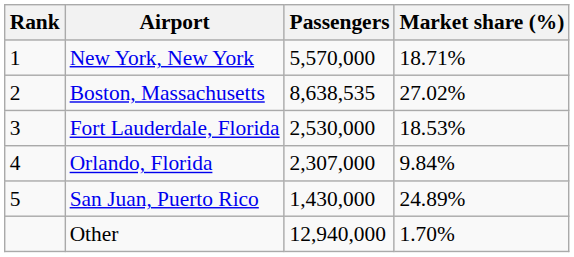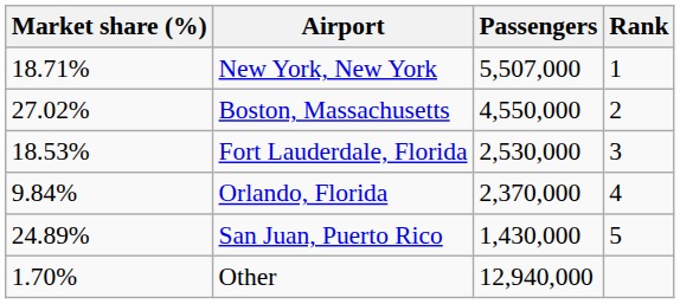columns swapped: Rank <-> Market share (%)
New York, New York | Passengers: 5,570,000 -> 5,507,000
Boston, Massachusetts | Passengers: 8,638,535 -> 4,550,000
Orlando, Florida | Passengers: 2,307,000 -> 2,370,000
